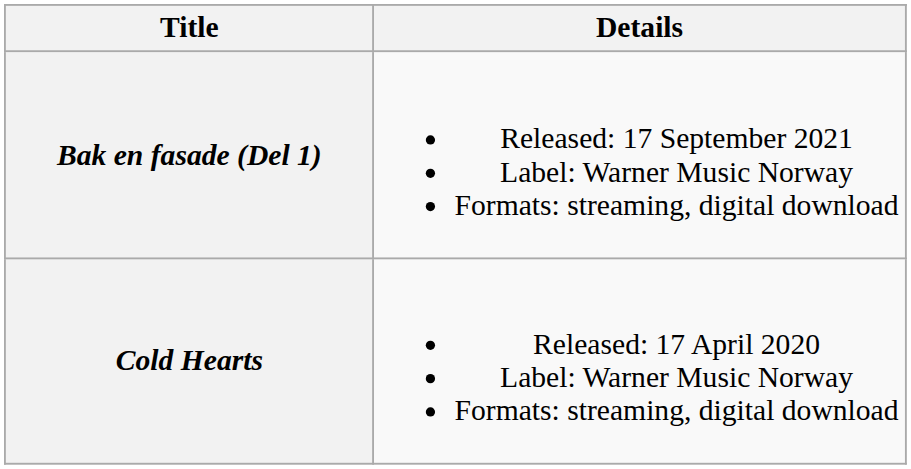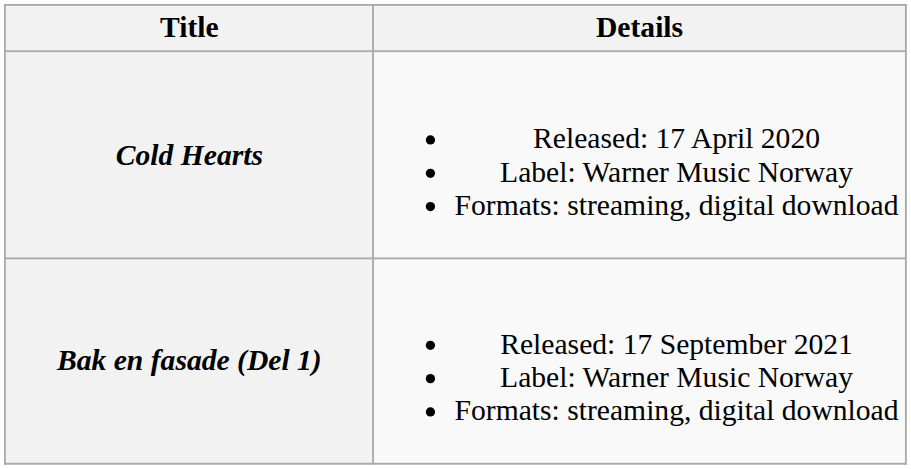rows swapped: Cold Hearts <-> Bak en fasade (Del 1)
